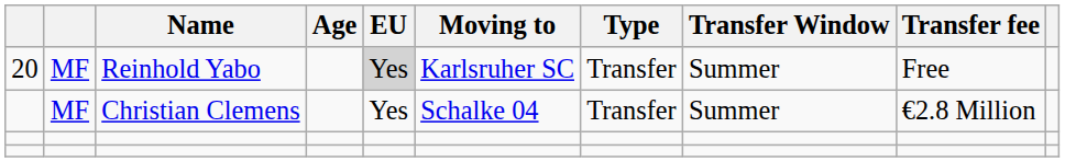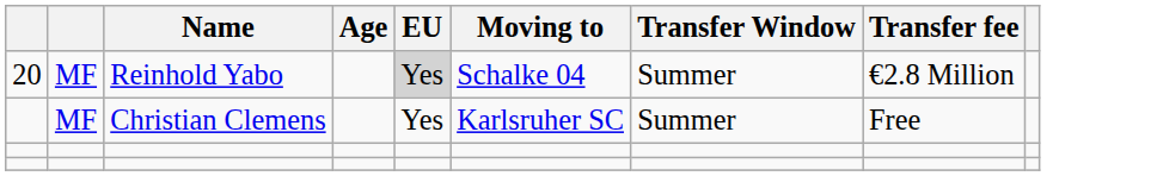- column: Type | Transfer | Transfer
Reinhold Yabo | Moving to: Karlsruher SC -> Schalke 04
Reinhold Yabo | Transfer fee: Free -> €2.8 Million
Christian Clemens | Moving to: Schalke 04 -> Karlsruher SC
Christian Clemens | Transfer fee: €2.8 Million -> Free
